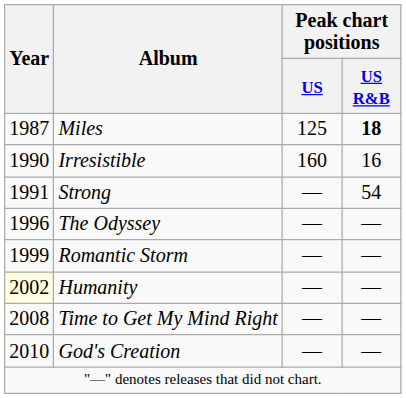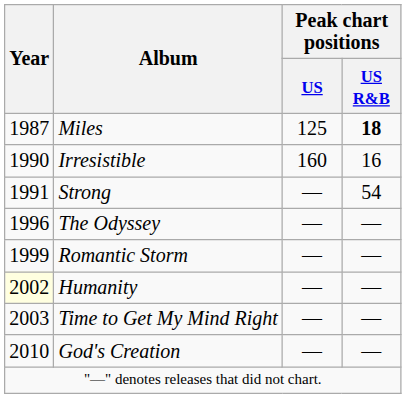Time to Get My Mind Right | Year: 2008 -> 2003
